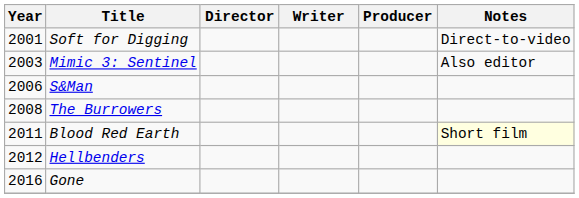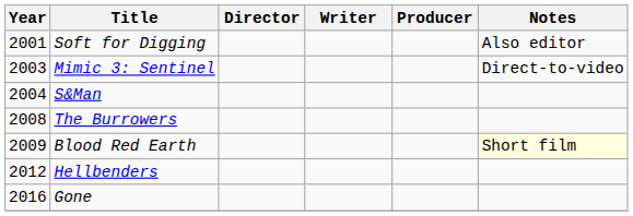Soft for Digging | Notes: Direct-to-video -> Also editor
Mimic 3: Sentinel | Notes: Also editor -> Direct-to-video
S&Man | Year: 2006 -> 2004
Blood Red Earth | Year: 2011 -> 2009
